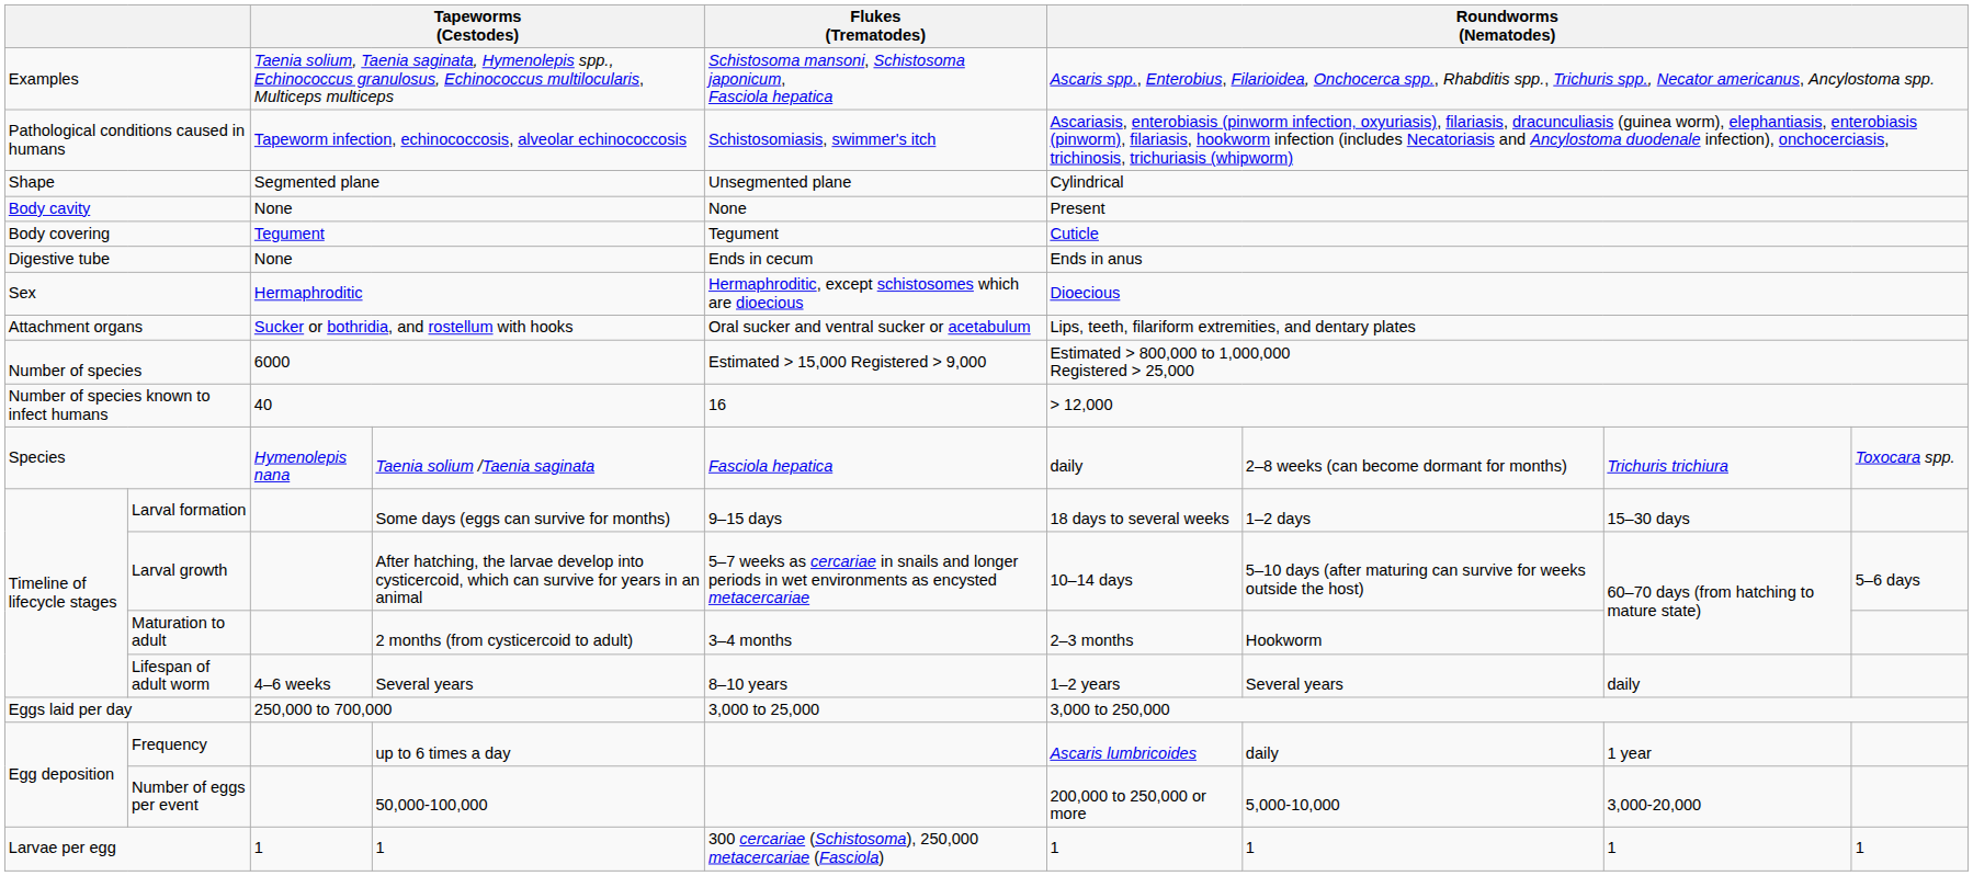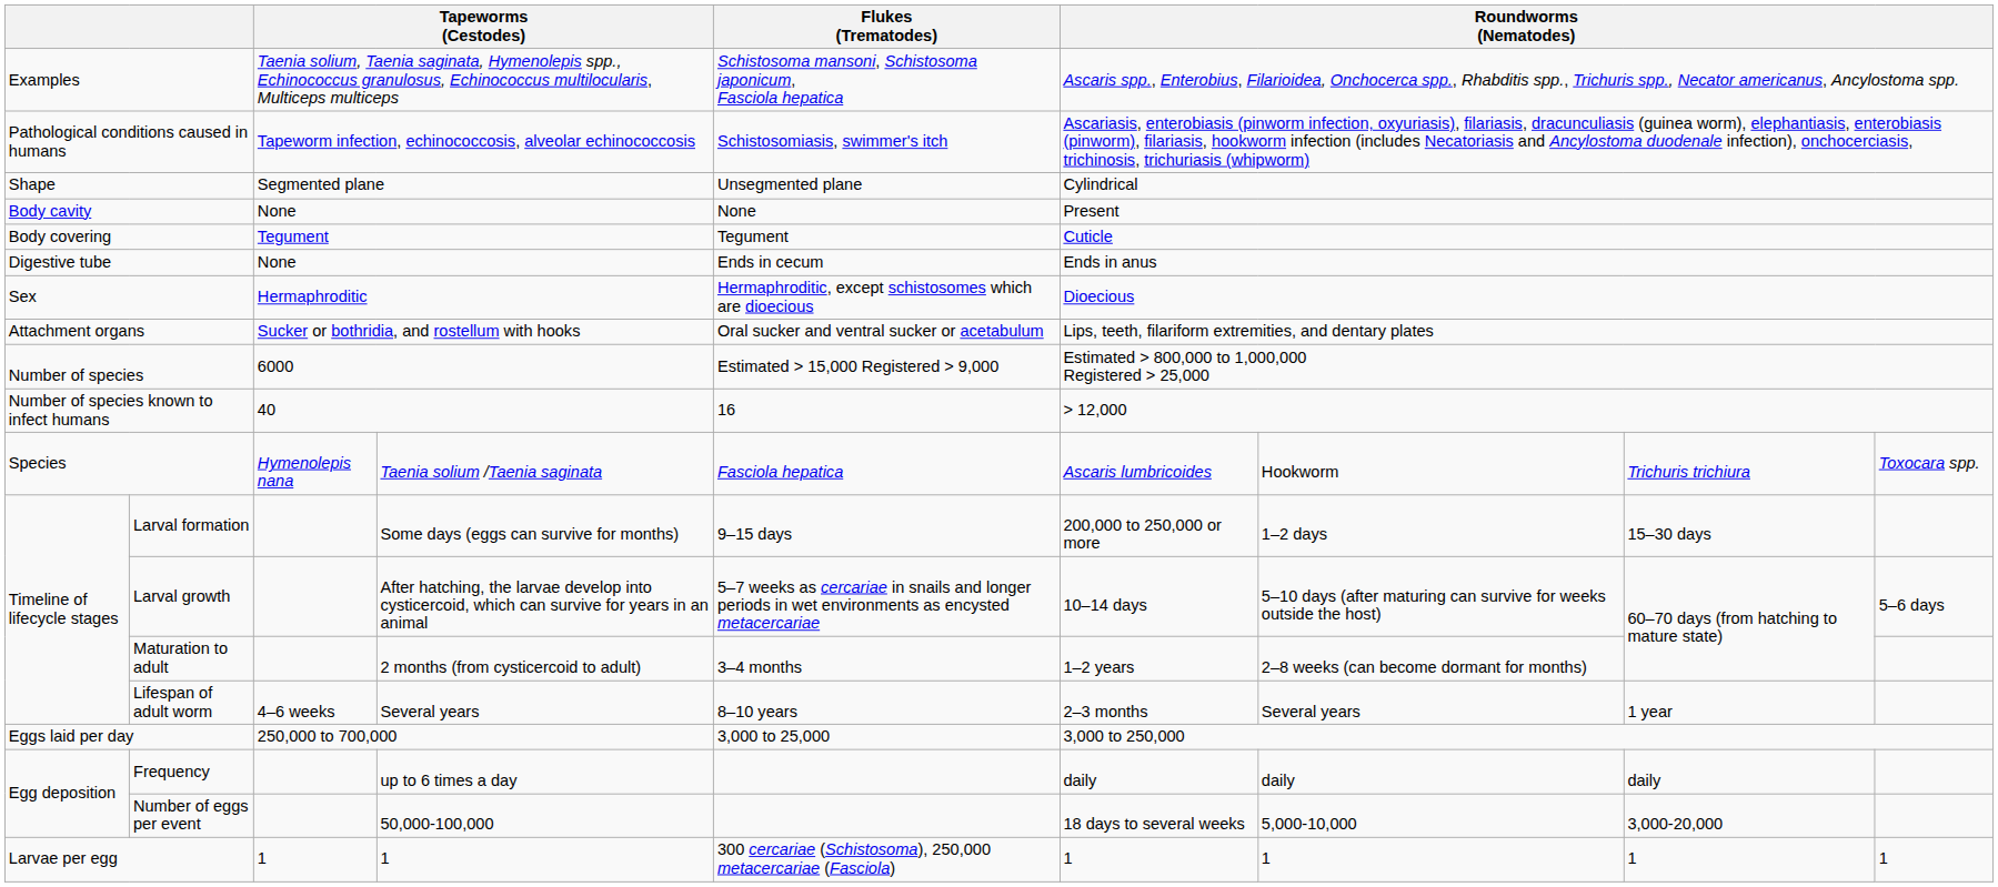Species | column 6: daily -> Ascaris lumbricoides
Species | column 7: 2–8 weeks (can become dormant for months) -> Hookworm
Larval formation | column 6: 18 days to several weeks -> 200,000 to 250,000 or more
Maturation to adult | column 6: 2–3 months -> 1–2 years
Maturation to adult | column 7: Hookworm -> 2–8 weeks (can become dormant for months)
Lifespan of adult worm | column 6: 1–2 years -> 2–3 months
Lifespan of adult worm | column 8: daily -> 1 year
Frequency | column 6: Ascaris lumbricoides -> daily
Frequency | column 8: 1 year -> daily
Number of eggs per event | column 6: 200,000 to 250,000 or more -> 18 days to several weeks
